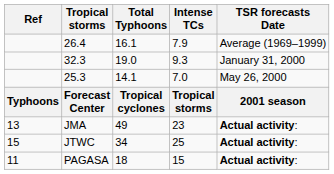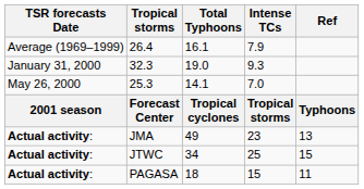columns swapped: TSR forecasts Date <-> Ref
